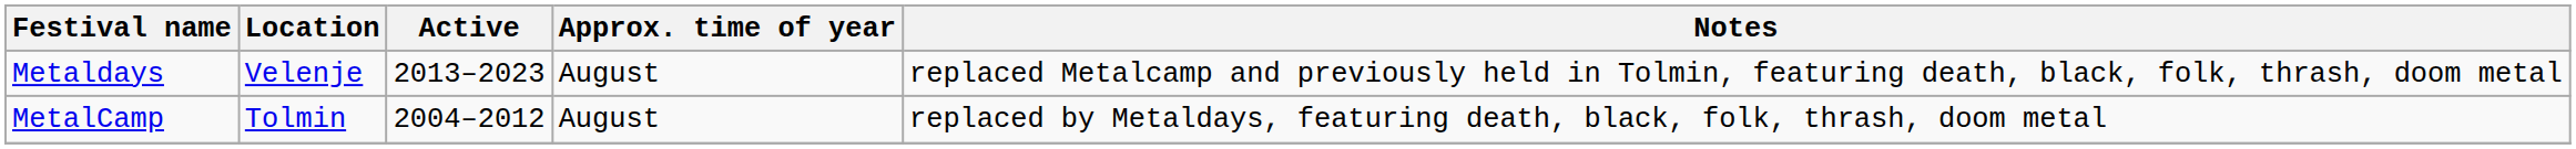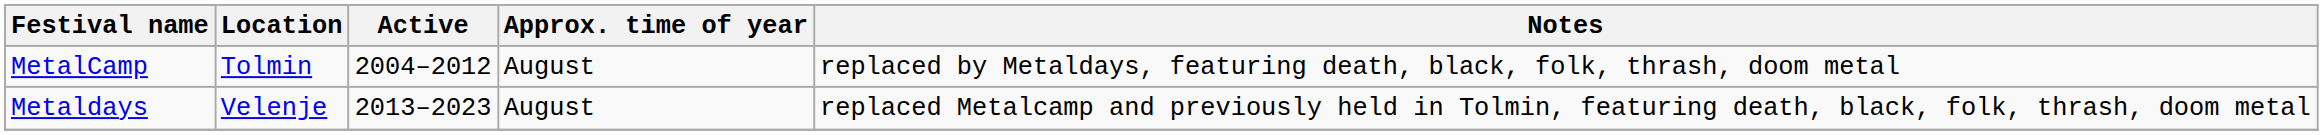rows swapped: MetalCamp <-> Metaldays
